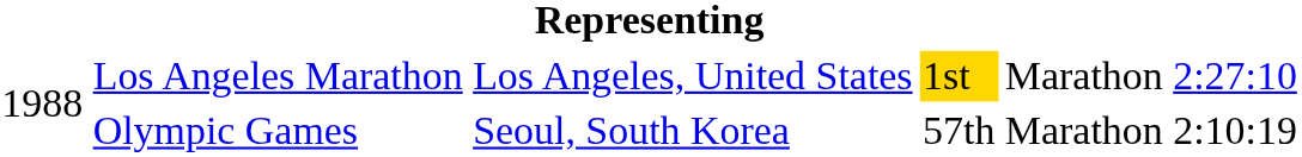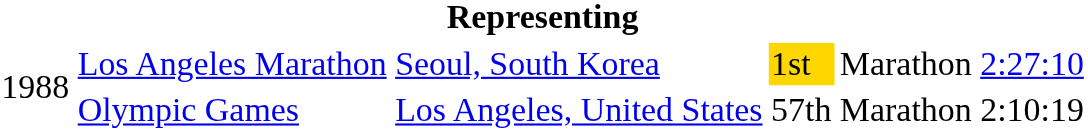Los Angeles Marathon | column 3: Los Angeles, United States -> Seoul, South Korea
Olympic Games | column 3: Seoul, South Korea -> Los Angeles, United States
